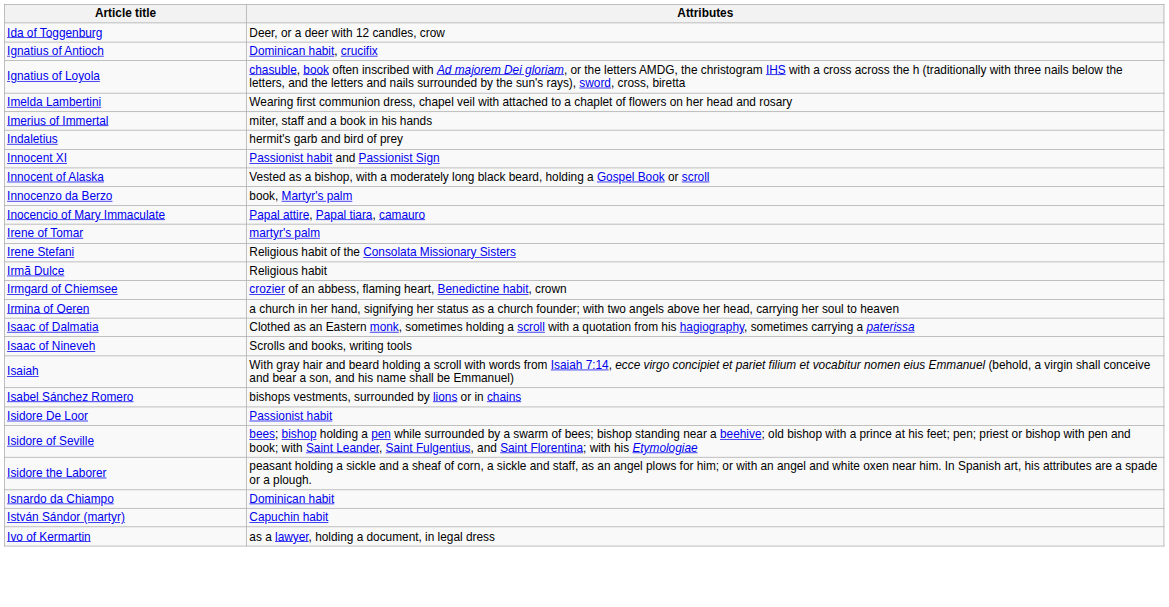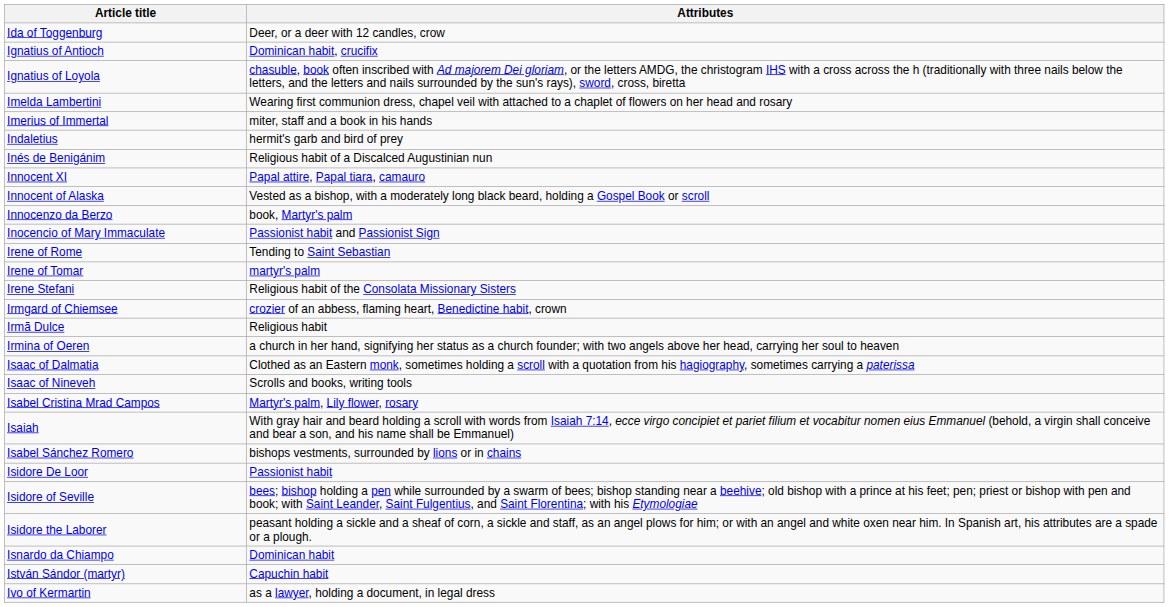+ row: Inés de Benigánim | Religious habit of a Discalced Augustinian nun
Innocent XI | Attributes: Passionist habit and Passionist Sign -> Papal attire, Papal tiara, camauro
Inocencio of Mary Immaculate | Attributes: Papal attire, Papal tiara, camauro -> Passionist habit and Passionist Sign
+ row: Irene of Rome | Tending to Saint Sebastian
rows swapped: Irmã Dulce <-> Irmgard of Chiemsee
+ row: Isabel Cristina Mrad Campos | Martyr's palm, Lily flower, rosary
